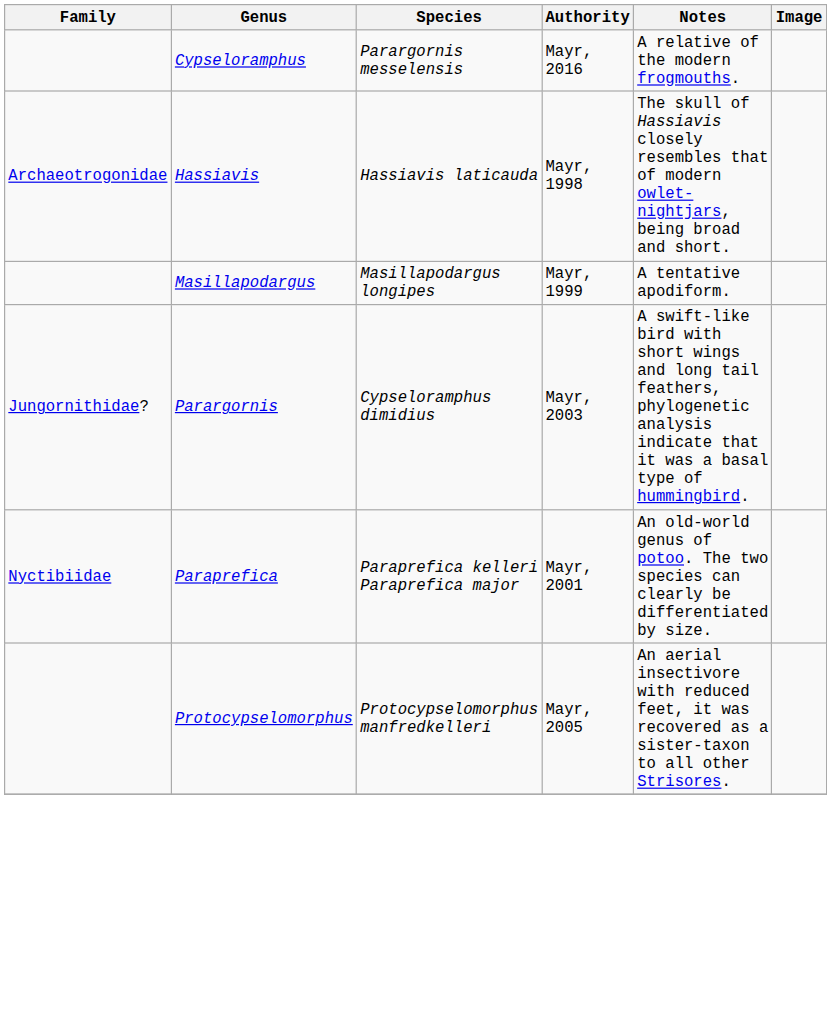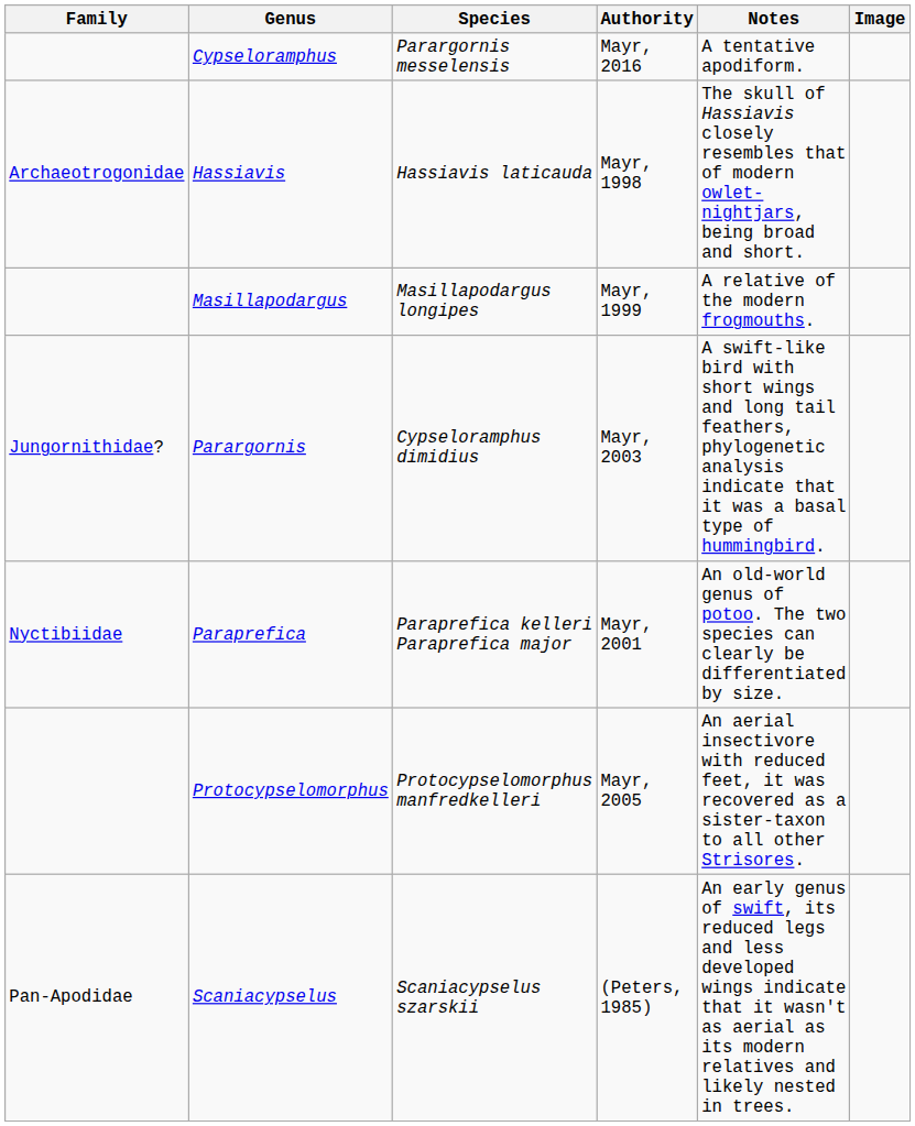Cypseloramphus | Notes: A relative of the modern frogmouths. -> A tentative apodiform.
Masillapodargus | Notes: A tentative apodiform. -> A relative of the modern frogmouths.
+ row: Pan-Apodidae | Scaniacypselus | Scaniacypselus szarskii | (Peters, 1985) | An early genus of swift, its reduced legs and less developed wings indicate that it wasn't as aerial as its modern relatives and likely nested in trees.
